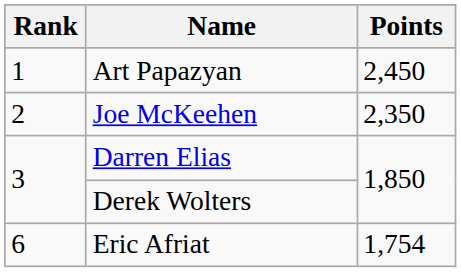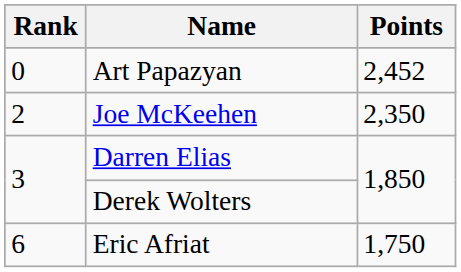Art Papazyan | Rank: 1 -> 0
Art Papazyan | Points: 2,450 -> 2,452
Eric Afriat | Points: 1,754 -> 1,750
